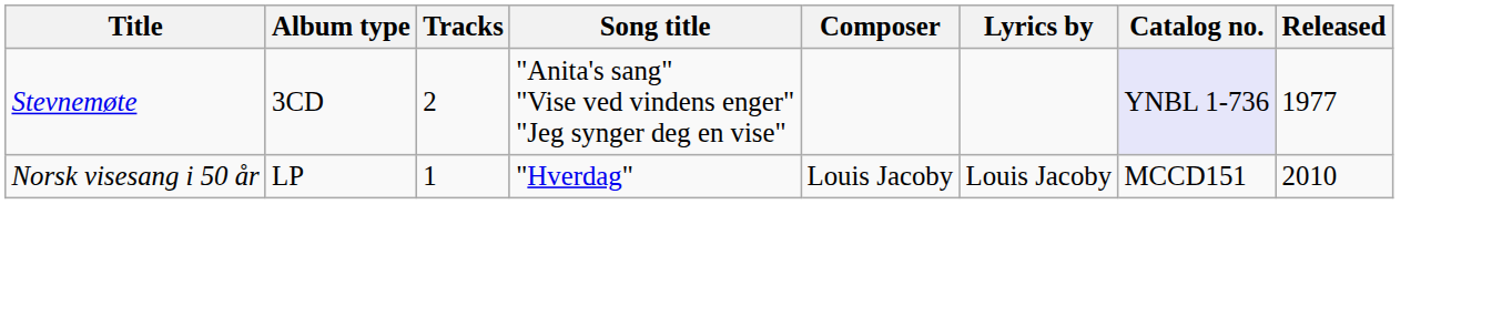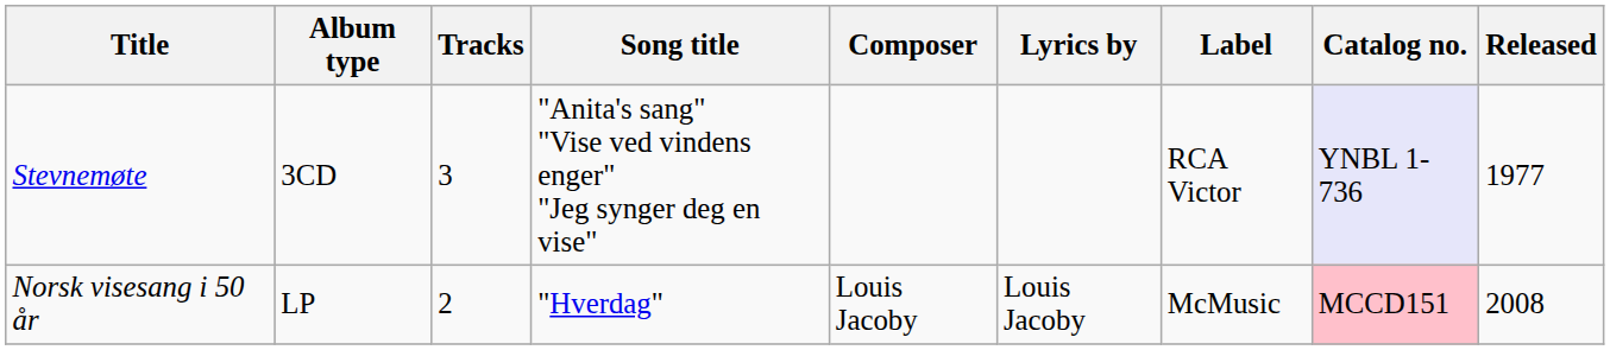+ column: Label | RCA Victor | McMusic
Stevnemøte | Tracks: 2 -> 3
Norsk visesang i 50 år | Tracks: 1 -> 2
Norsk visesang i 50 år | Catalog no.: no background -> pink background
Norsk visesang i 50 år | Released: 2010 -> 2008
